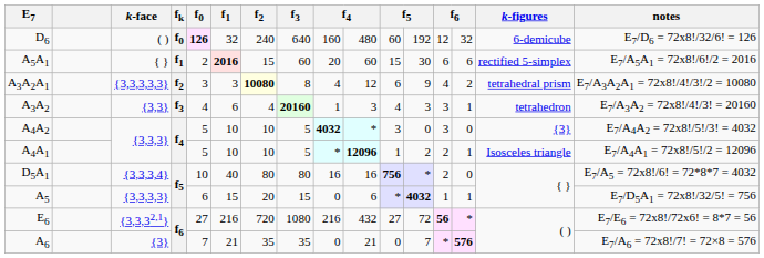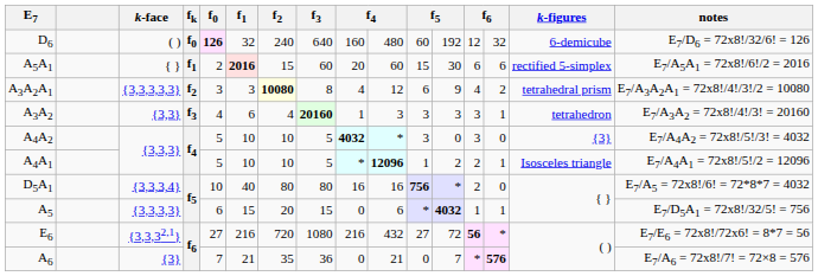A3A2 | column 11: 4 -> 3
A6 | f3: 35 -> 36
